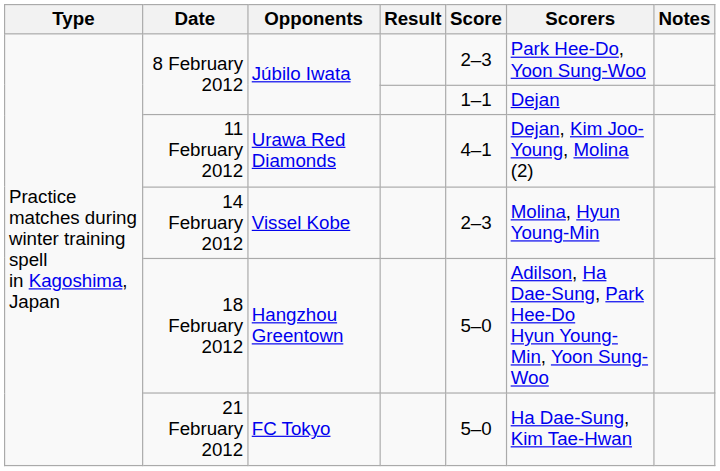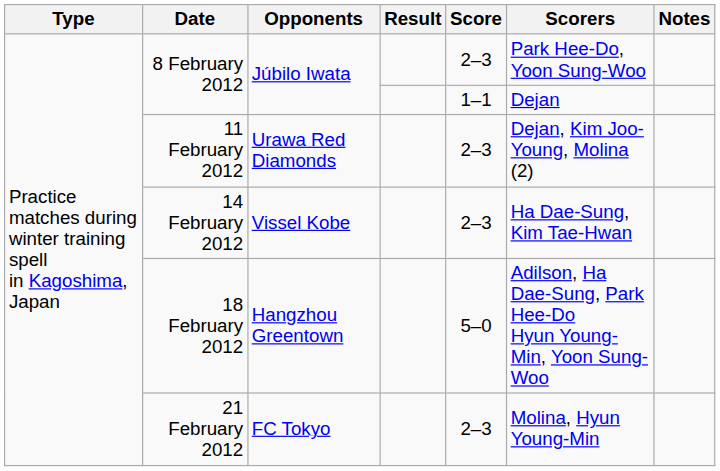11 February 2012 | Score: 4–1 -> 2–3
14 February 2012 | Scorers: Molina, Hyun Young-Min -> Ha Dae-Sung, Kim Tae-Hwan
21 February 2012 | Score: 5–0 -> 2–3
21 February 2012 | Scorers: Ha Dae-Sung, Kim Tae-Hwan -> Molina, Hyun Young-Min
